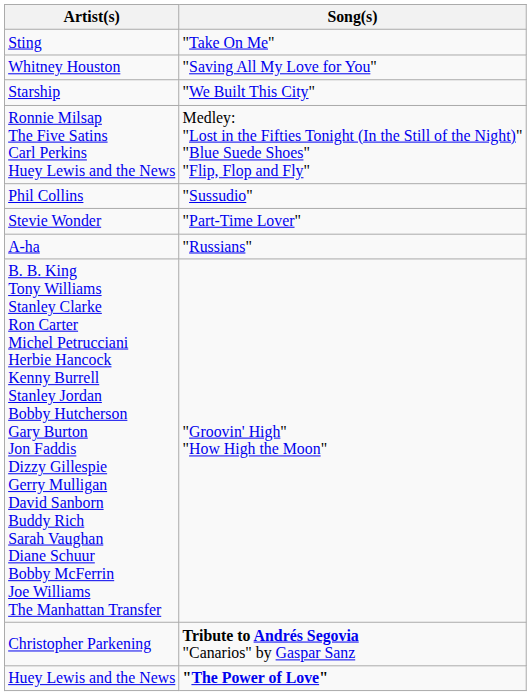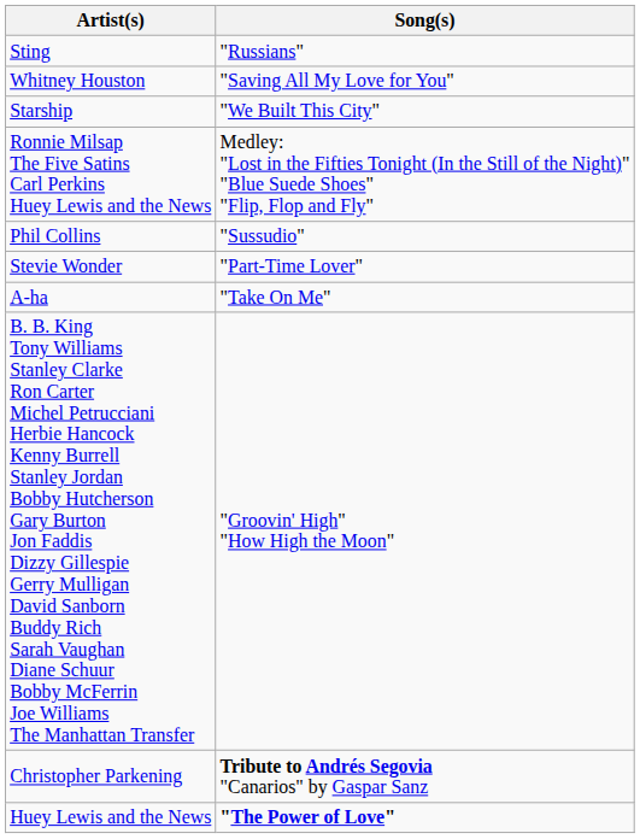Sting | Song(s): "Take On Me" -> "Russians"
A-ha | Song(s): "Russians" -> "Take On Me"
